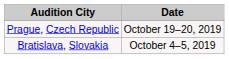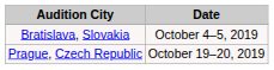rows swapped: Bratislava, Slovakia <-> Prague, Czech Republic
